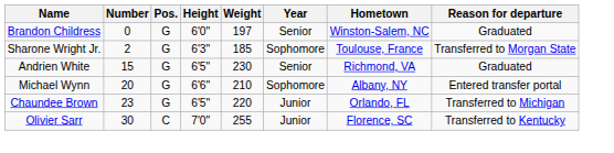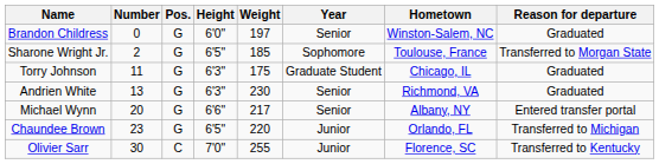Sharone Wright Jr. | Height: 6'3" -> 6'5"
+ row: Torry Johnson | 11 | G | 6'3" | 175 | Graduate Student | Chicago, IL | Graduated
Andrien White | Number: 15 -> 13
Andrien White | Height: 6'5" -> 6'3"
Michael Wynn | Weight: 210 -> 217
Michael Wynn | Year: Sophomore -> Senior
